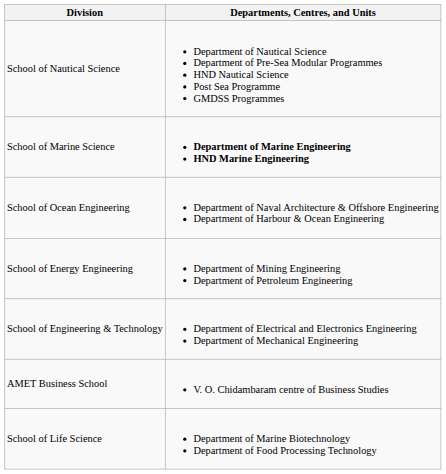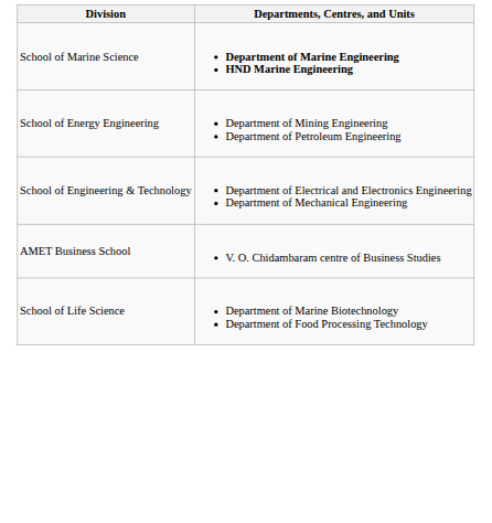- row: School of Nautical Science | Department of Nautical Science Department of Pre-Sea Modular Programmes HND Nautical Science Post Sea Programme GMDSS Programmes
- row: School of Ocean Engineering | Department of Naval Architecture & Offshore Engineering Department of Harbour & Ocean Engineering
